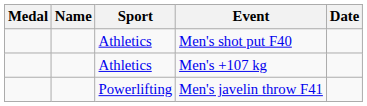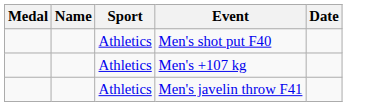Men's javelin throw F41 | Sport: Powerlifting -> Athletics
